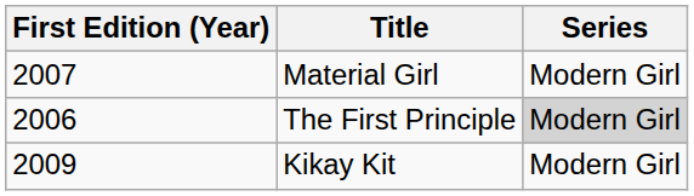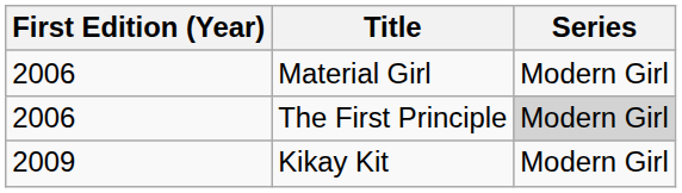Material Girl | First Edition (Year): 2007 -> 2006
